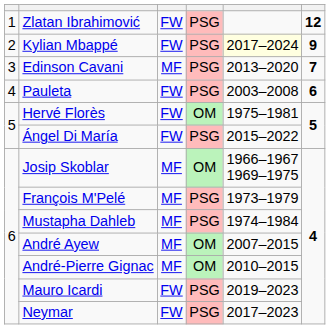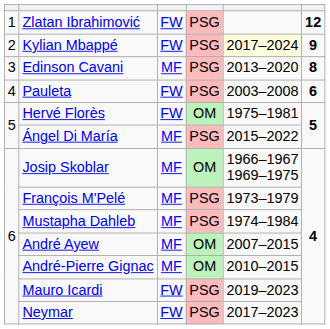Edinson Cavani | column 6: 7 -> 8
Ángel Di María | column 3: FW -> MF
